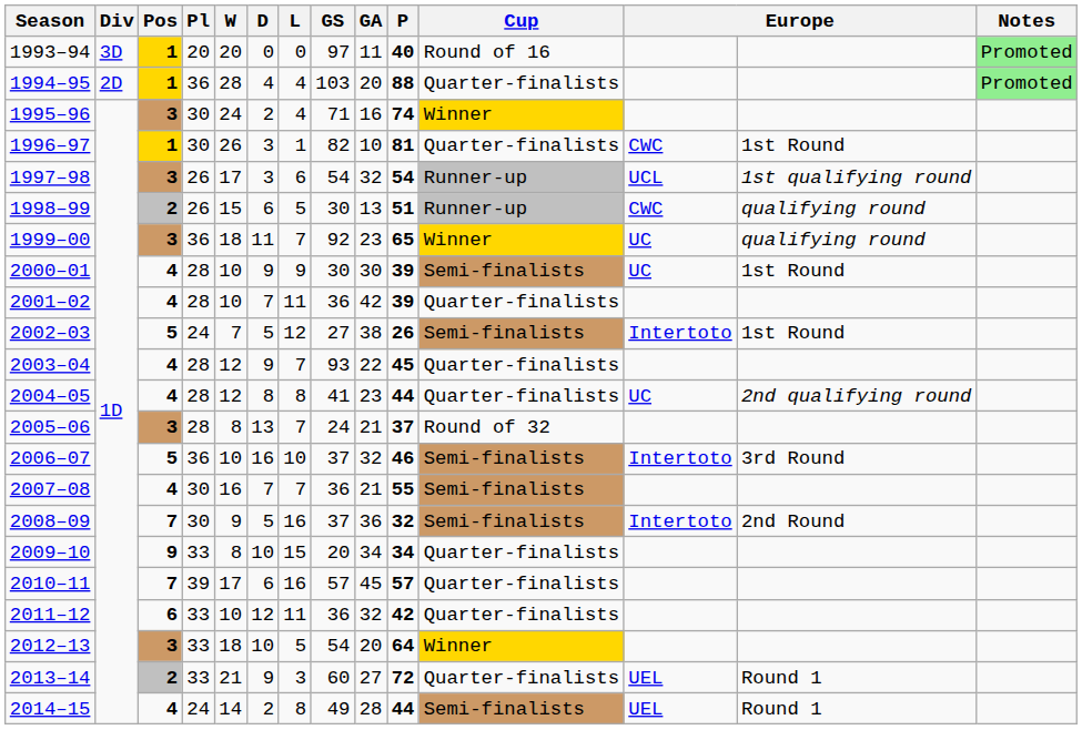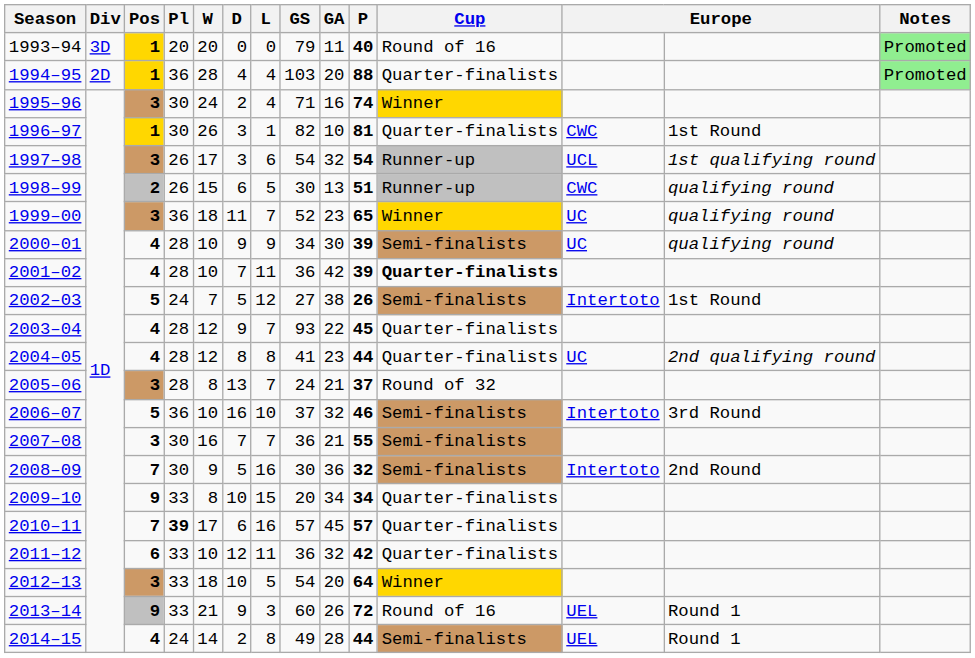1993–94 | GS: 97 -> 79
1999–00 | GS: 92 -> 52
2000–01 | GS: 30 -> 34
2000–01 | column 13: 1st Round -> qualifying round
2001–02 | Cup: normal -> bold
2007–08 | Pos: 4 -> 3
2008–09 | GS: 37 -> 30
2010–11 | Pl: normal -> bold
2013–14 | Pos: 2 -> 9
2013–14 | GA: 27 -> 26
2013–14 | Cup: Quarter-finalists -> Round of 16
